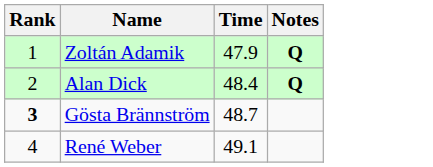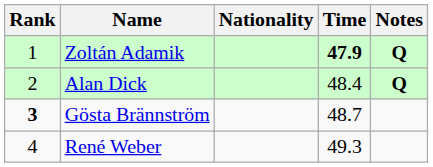+ column: Nationality
Zoltán Adamik | Time: normal -> bold
René Weber | Time: 49.1 -> 49.3
